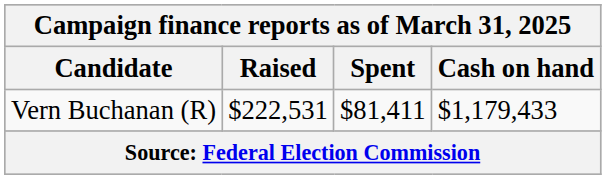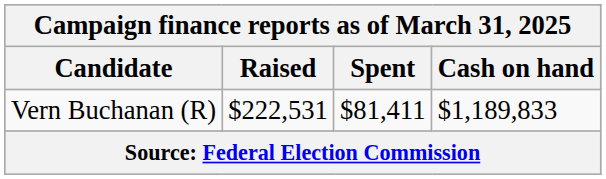Vern Buchanan (R) | Cash on hand: $1,179,433 -> $1,189,833
